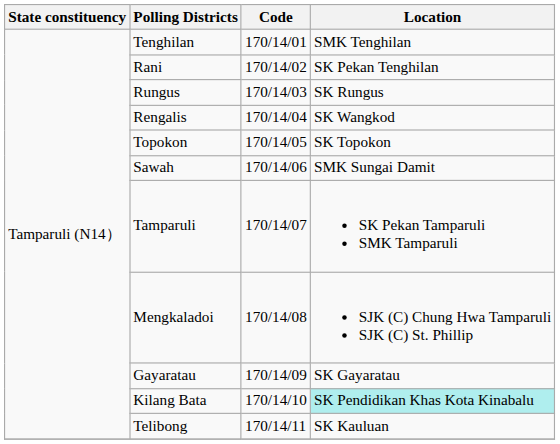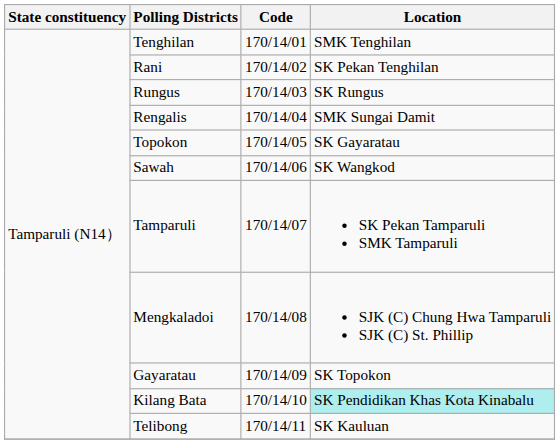Rengalis | Location: SK Wangkod -> SMK Sungai Damit
Topokon | Location: SK Topokon -> SK Gayaratau
Sawah | Location: SMK Sungai Damit -> SK Wangkod
Gayaratau | Location: SK Gayaratau -> SK Topokon
